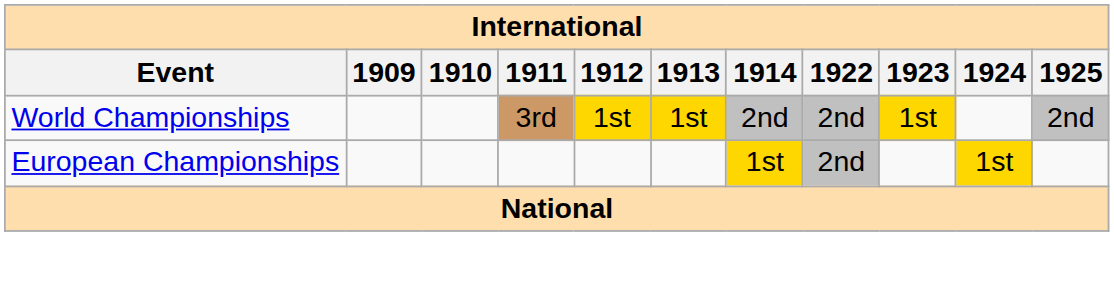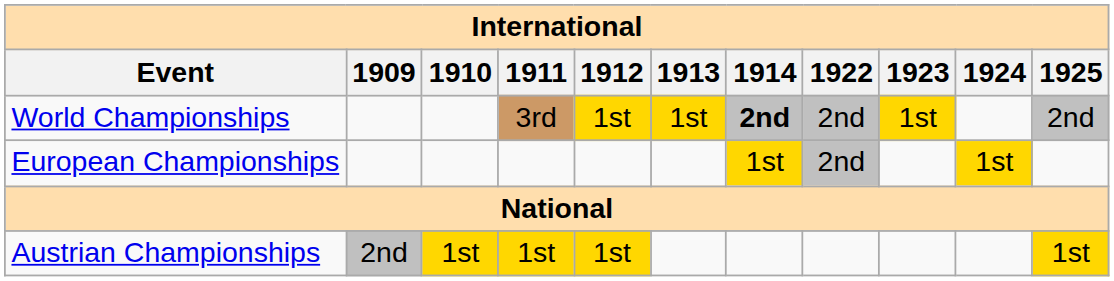World Championships | 1914: normal -> bold
+ row: Austrian Championships | 2nd | 1st | 1st | 1st | 1st
